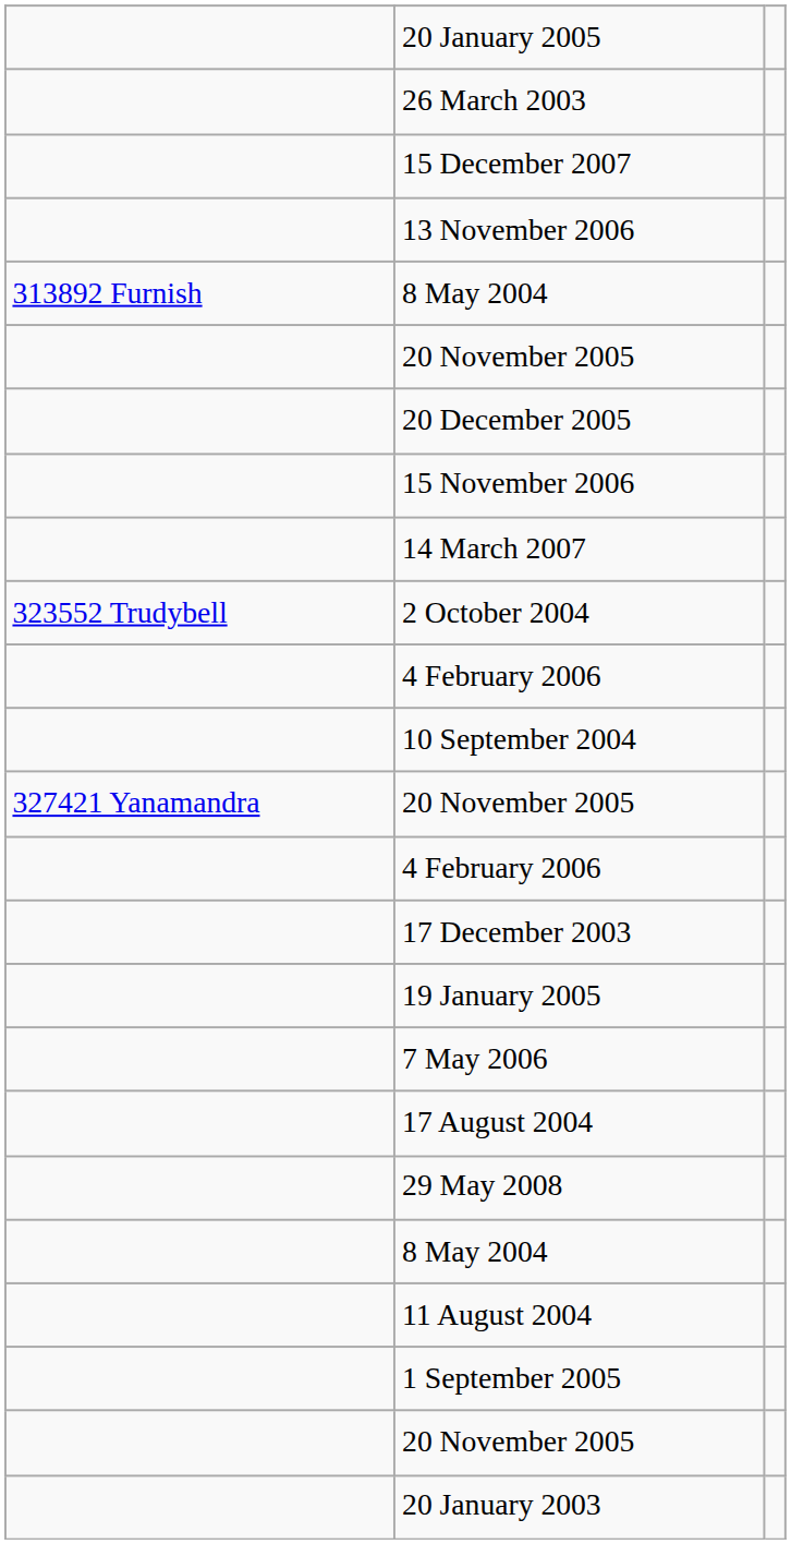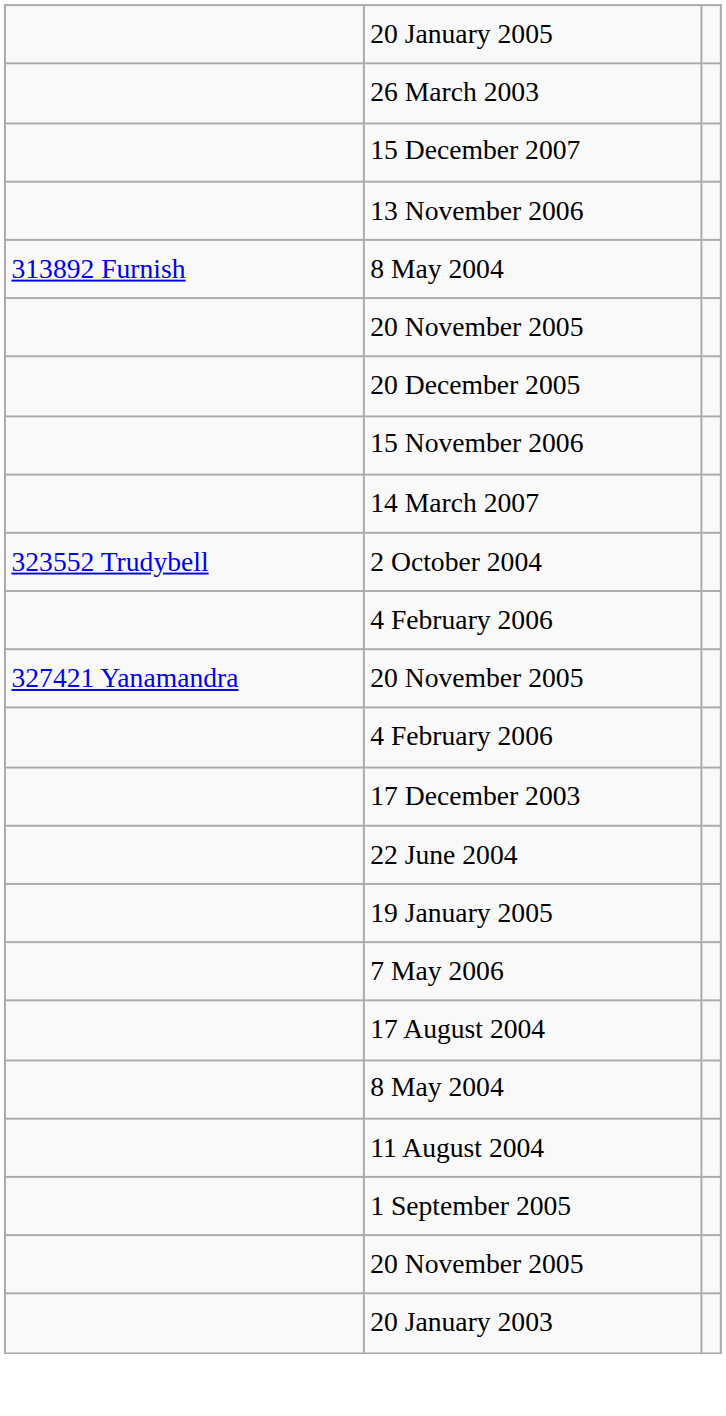- row: 10 September 2004
+ row: 22 June 2004
- row: 29 May 2008
